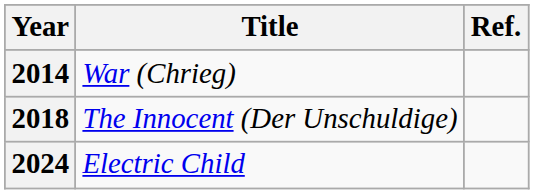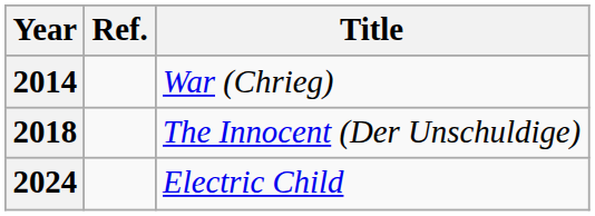columns swapped: Title <-> Ref.
